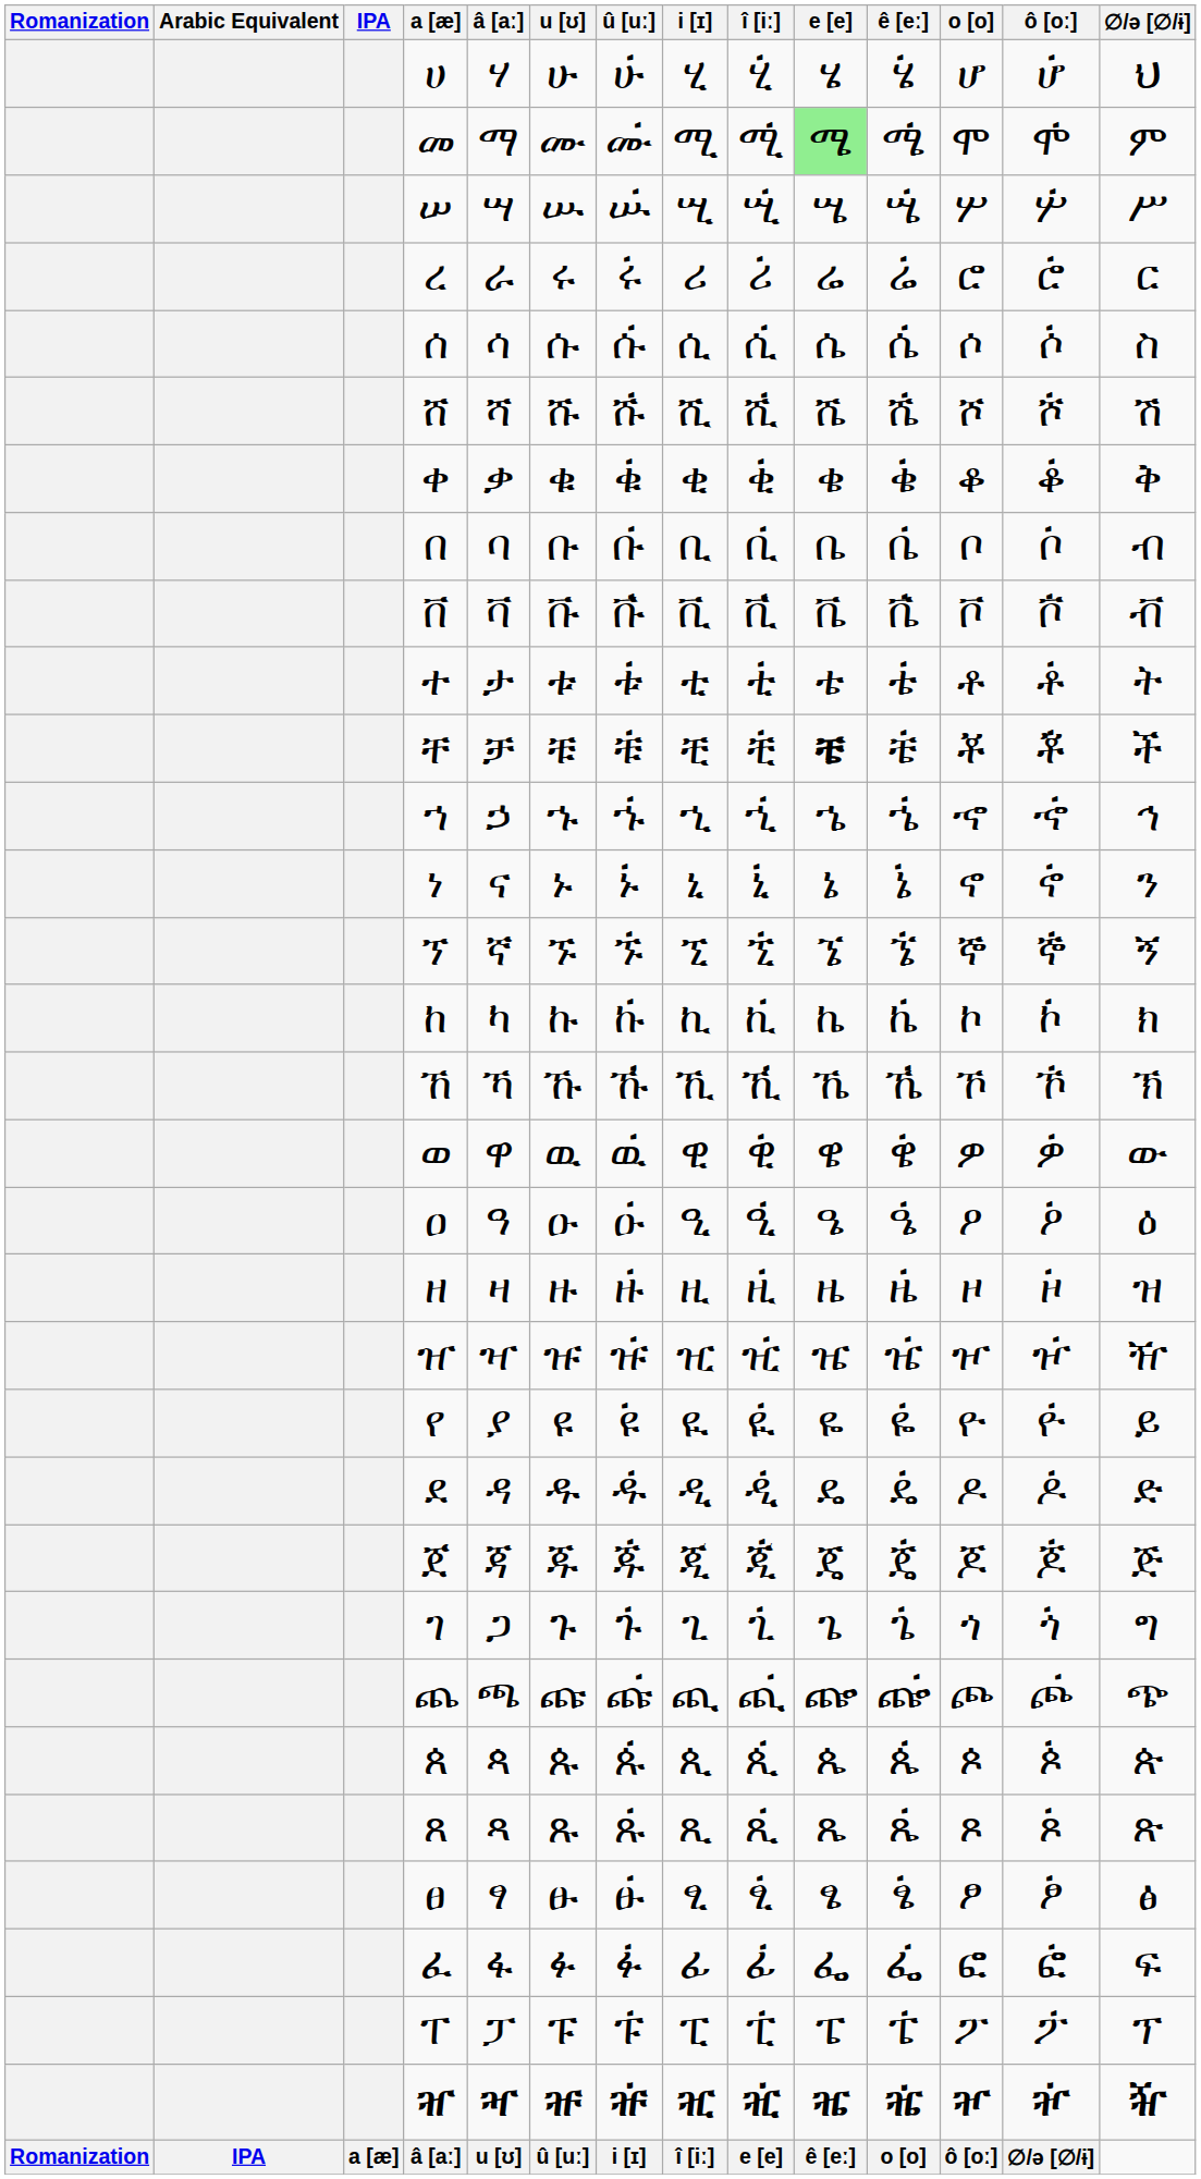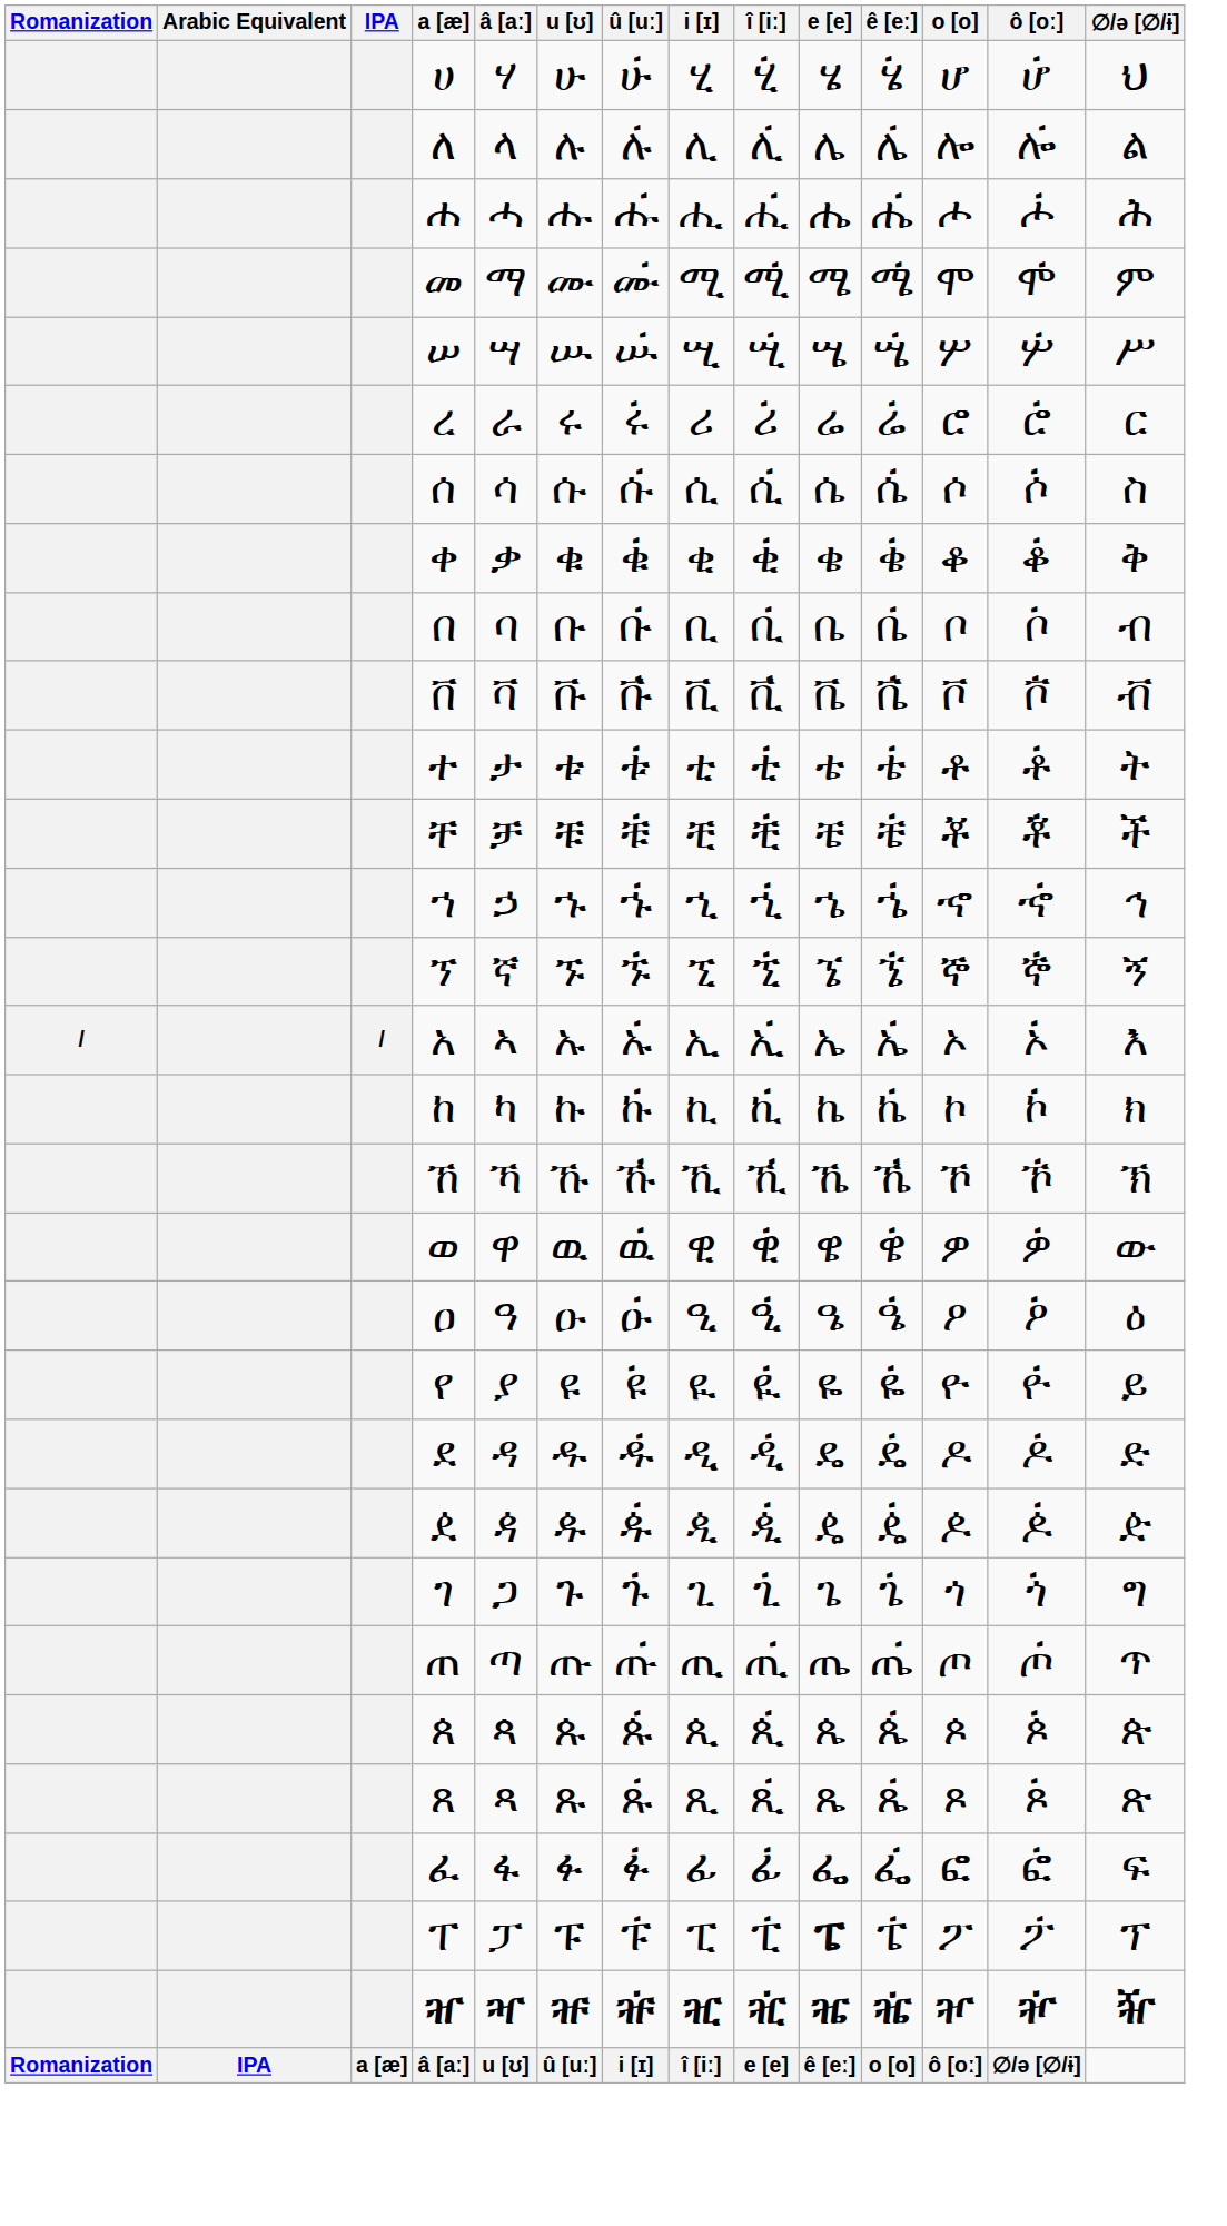+ row: ለ | ላ | ሉ | ሉ፞ | ሊ | ሊ፞ | ሌ | ሌ፞ | ሎ | ሎ፞ | ል
+ row: ሐ | ሓ | ሑ | ሑ፞ | ሒ | ሒ፞ | ሔ | ሔ፞ | ሖ | ሖ፞ | ሕ
መ | e [e]: lightgreen background -> no background
- row: ሸ | ሻ | ሹ | ሹ፞ | ሺ | ሺ፞ | ሼ | ሼ፞ | ሾ | ሾ፞ | ሽ
ቸ | e [e]: bold -> normal
- row: ነ | ና | ኑ | ኑ፞ | ኒ | ኒ፞ | ኔ | ኔ፞ | ኖ | ኖ፞ | ን
+ row: / | / | አ | ኣ | ኡ | ኡ፞ | ኢ | ኢ፞ | ኤ | ኤ፞ | ኦ | ኦ፞ | እ
- row: ዘ | ዛ | ዙ | ዙ፞ | ዚ | ዚ፞ | ዜ | ዜ፞ | ዞ | ዞ፞ | ዝ
- row: ዠ | ዣ | ዡ | ዡ፞ | ዢ | ዢ፞ | ዤ | ዤ፞ | ዦ | ዦ፞ | ዥ
+ row: ዸ | ዻ | ዹ | ዹ፞ | ዺ | ዺ፞ | ዼ | ዼ፞ | ዾ | ዾ፞ | ዽ
- row: ጀ | ጃ | ጁ | ጁ፞ | ጂ | ጂ፞ | ጄ | ጄ፞ | ጆ | ጆ፞ | ጅ
+ row: ጠ | ጣ | ጡ | ጡ፞ | ጢ | ጢ፞ | ጤ | ጤ፞ | ጦ | ጦ፞ | ጥ
- row: ጨ | ጫ | ጩ | ጩ፞ | ጪ | ጪ፞ | ጬ | ጬ፞ | ጮ | ጮ፞ | ጭ
- row: ፀ | ፃ | ፁ | ፁ፞ | ፂ | ፂ፞ | ፄ | ፄ፞ | ፆ | ፆ፞ | ፅ
ፐ | e [e]: normal -> bold
